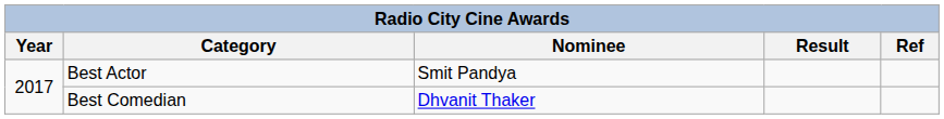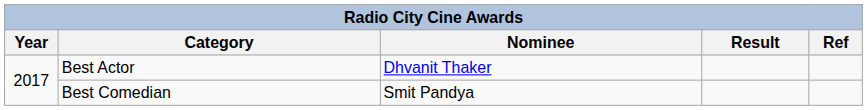Best Actor | Nominee: Smit Pandya -> Dhvanit Thaker
Best Comedian | Nominee: Dhvanit Thaker -> Smit Pandya
